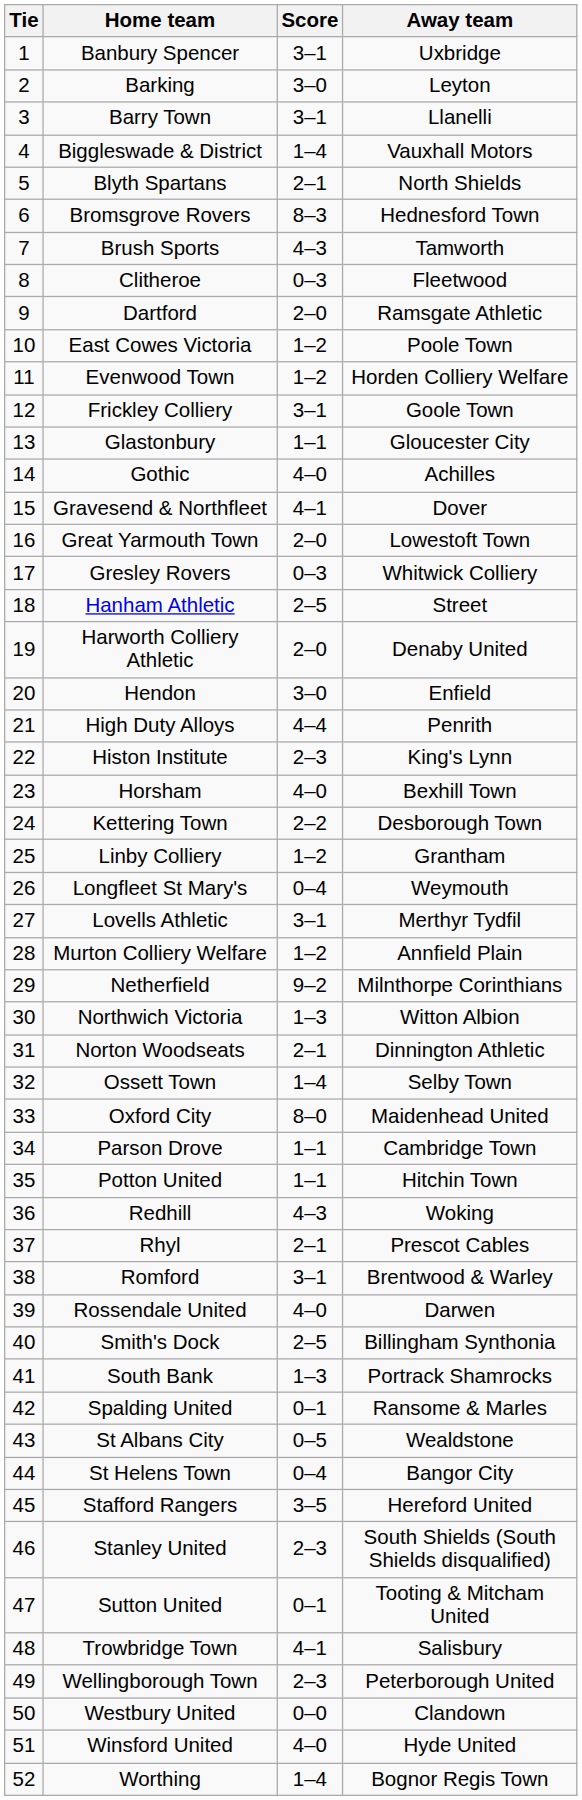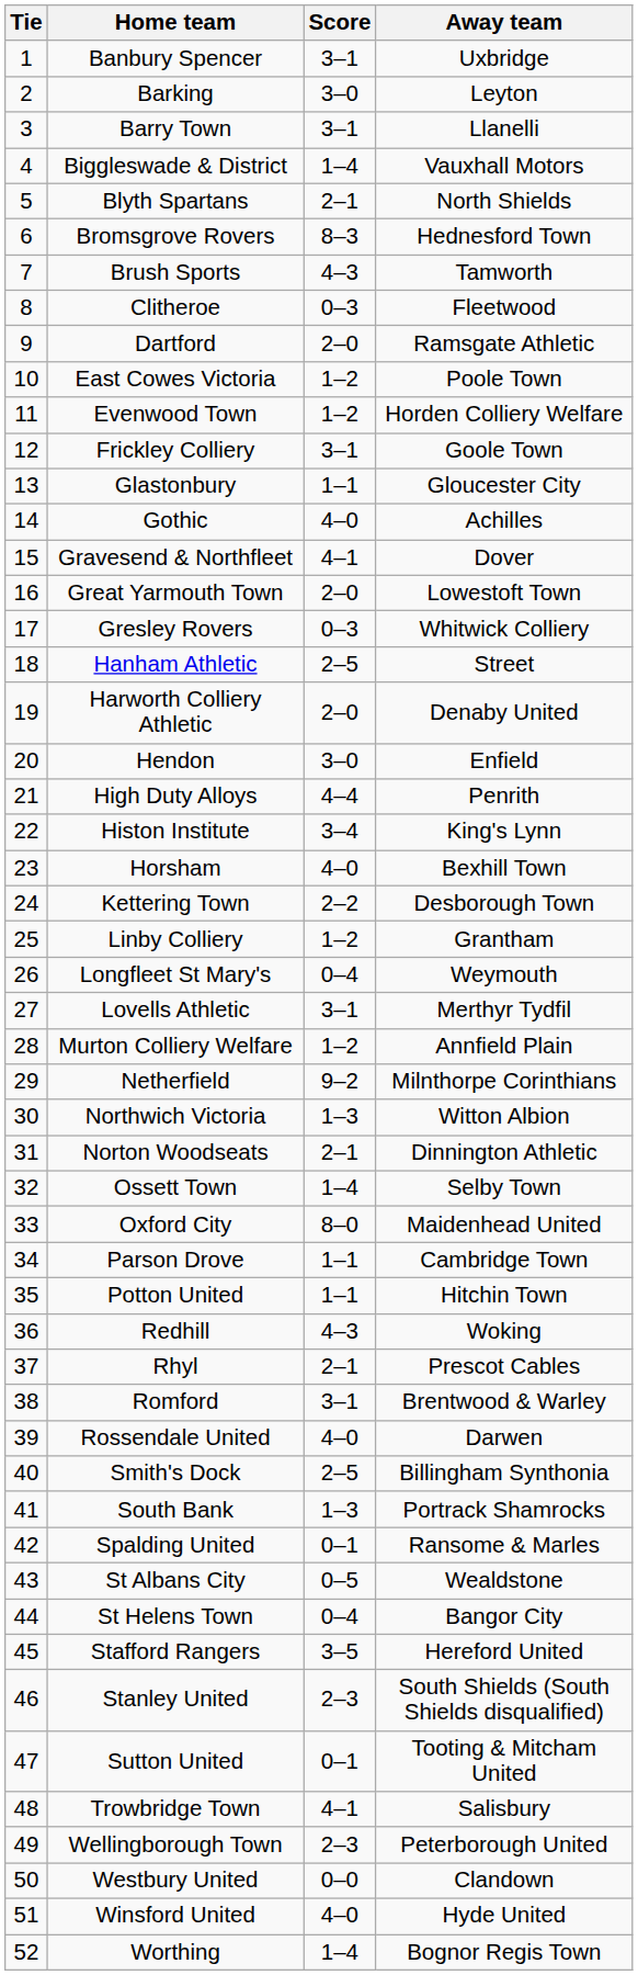Histon Institute | Score: 2–3 -> 3–4
